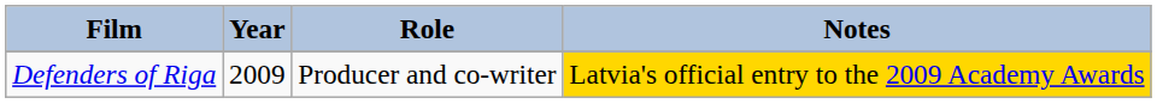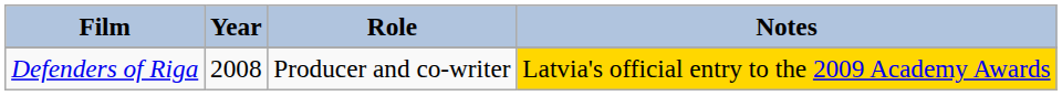Defenders of Riga | Year: 2009 -> 2008
